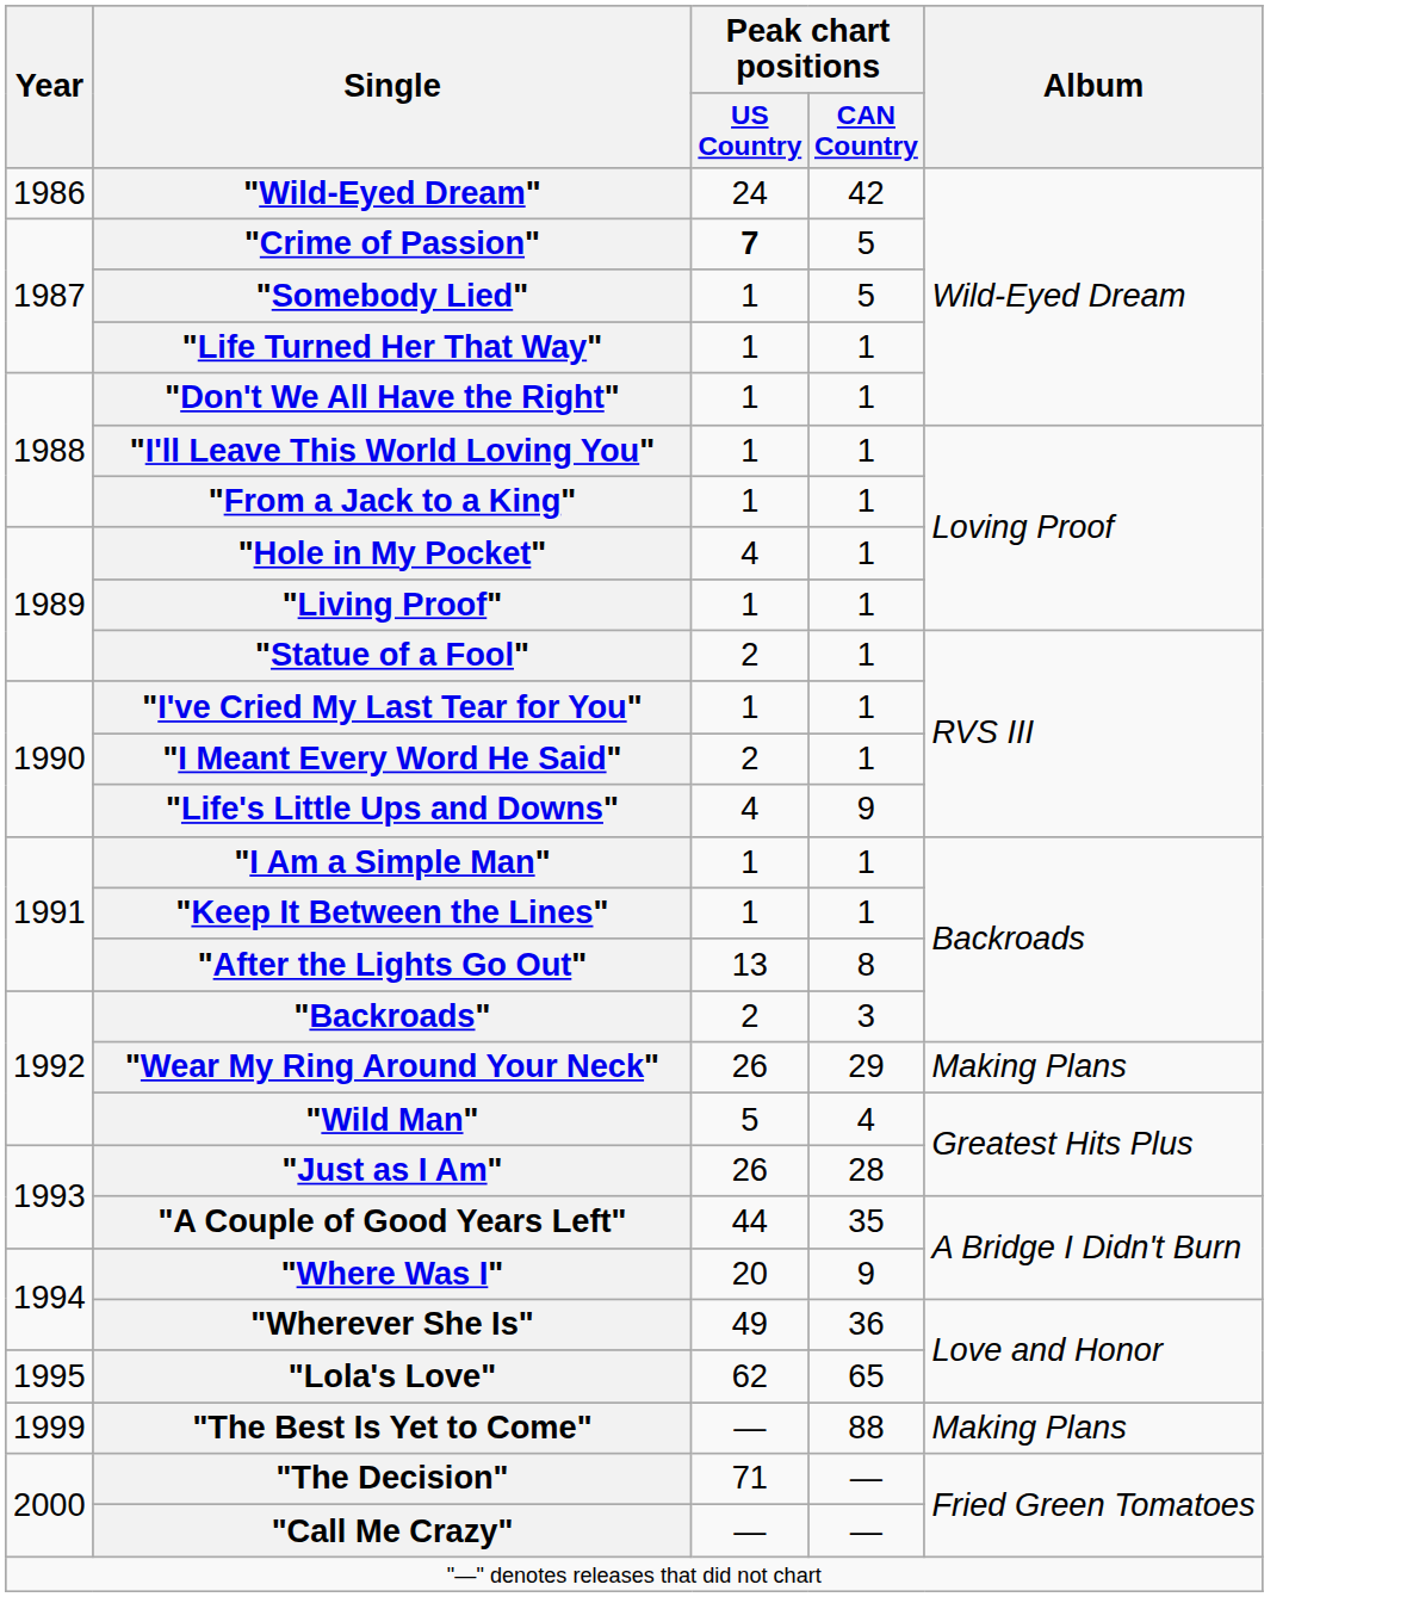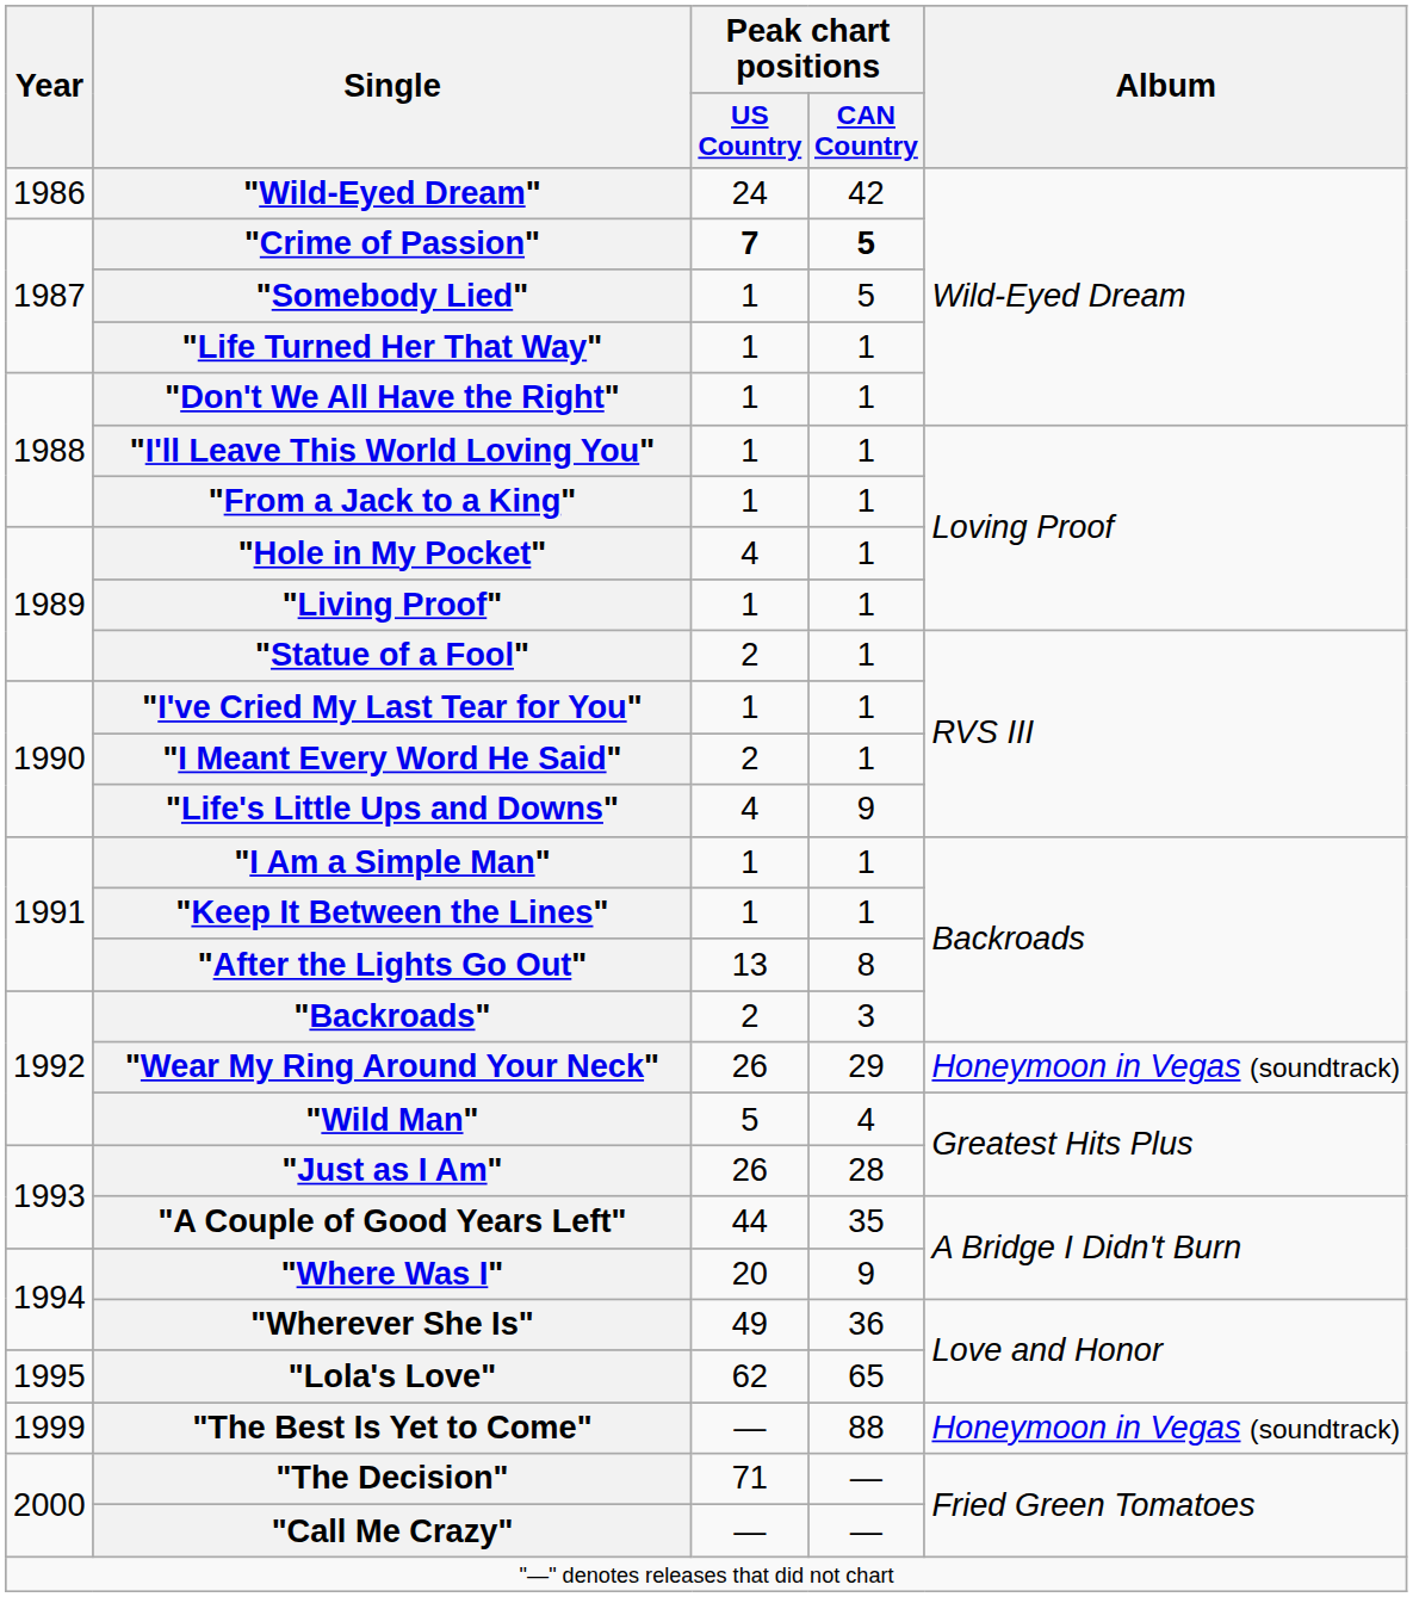"Crime of Passion" | Peak chart positions / CAN Country: normal -> bold
"Wear My Ring Around Your Neck" | Album: Making Plans -> Honeymoon in Vegas (soundtrack)
"The Best Is Yet to Come" | Album: Making Plans -> Honeymoon in Vegas (soundtrack)
